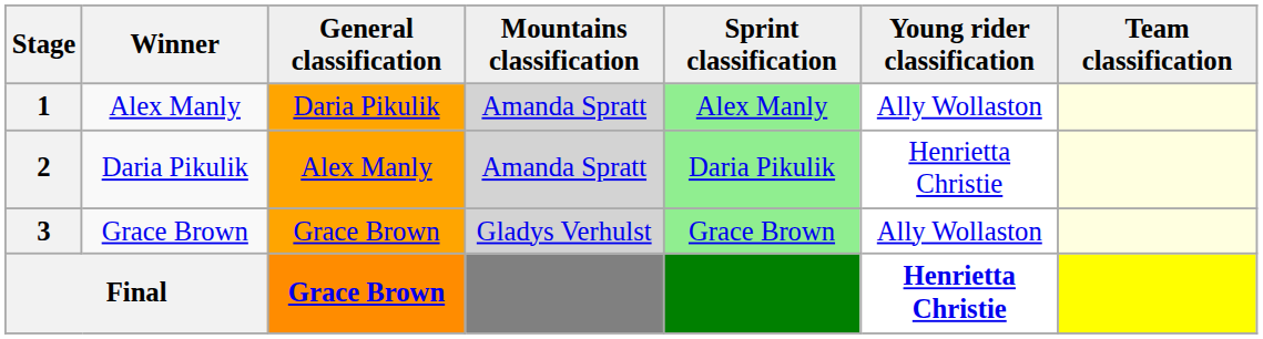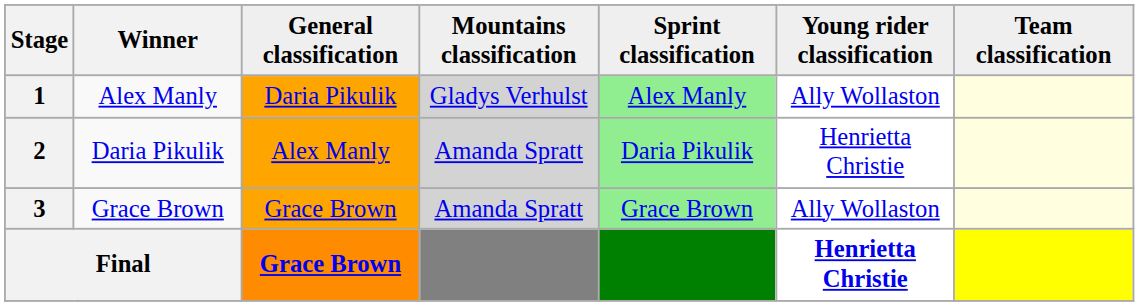1 | Mountains classification: Amanda Spratt -> Gladys Verhulst
3 | Mountains classification: Gladys Verhulst -> Amanda Spratt
